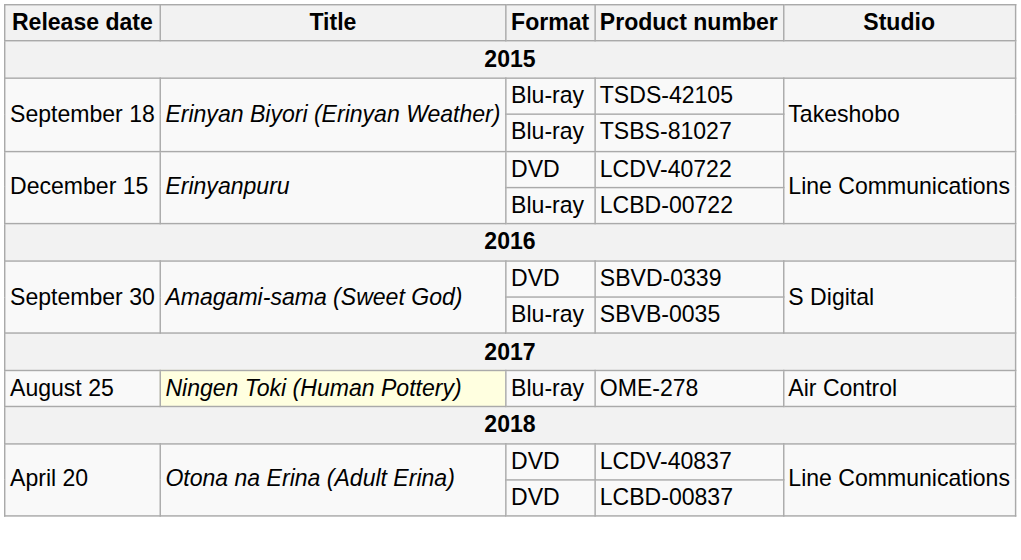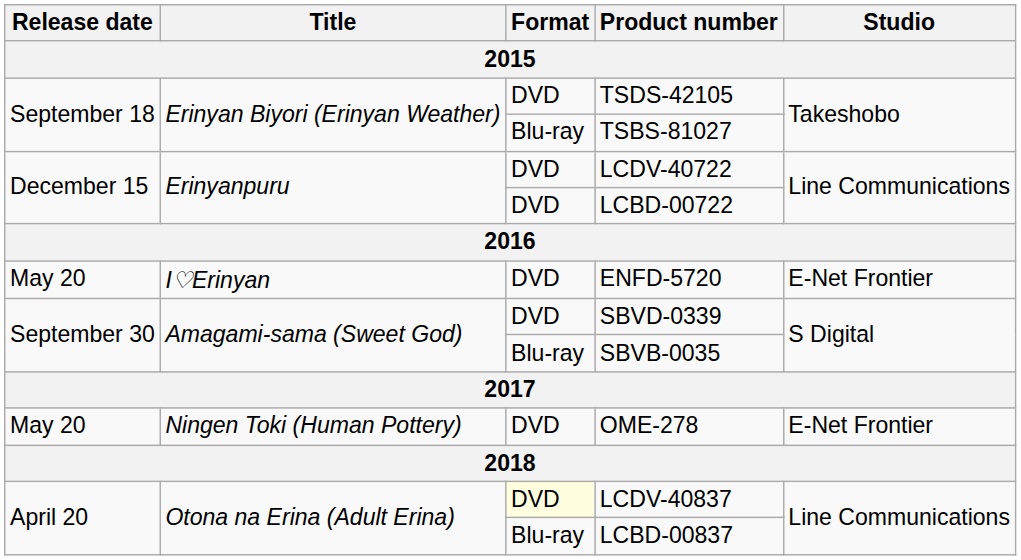TSDS-42105 | Format: Blu-ray -> DVD
LCBD-00722 | Format: Blu-ray -> DVD
+ row: May 20 | I♡Erinyan | DVD | ENFD-5720 | E-Net Frontier
OME-278 | Release date: August 25 -> May 20
OME-278 | Title: lightyellow background -> no background
OME-278 | Format: Blu-ray -> DVD
OME-278 | Studio: Air Control -> E-Net Frontier
LCDV-40837 | Format: no background -> lightyellow background
LCBD-00837 | Format: DVD -> Blu-ray
